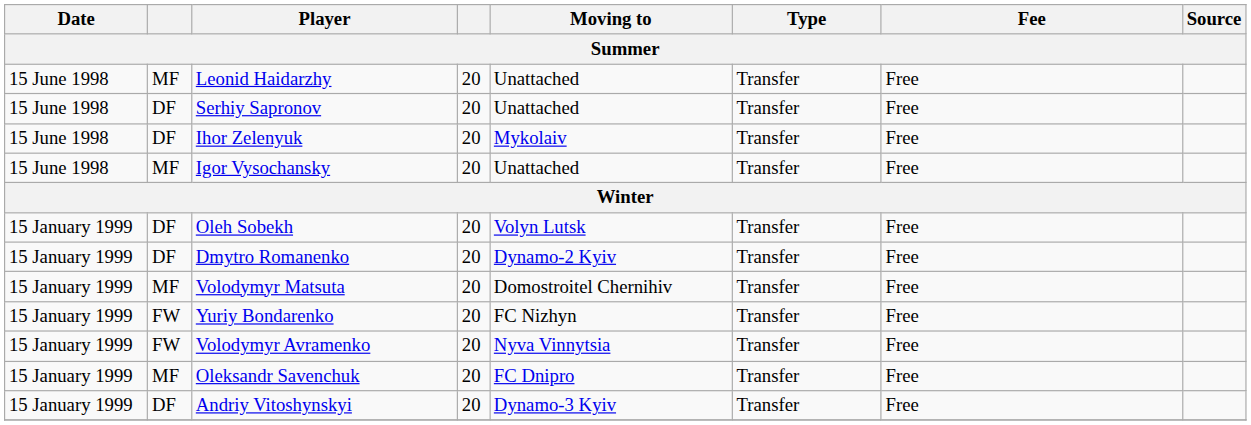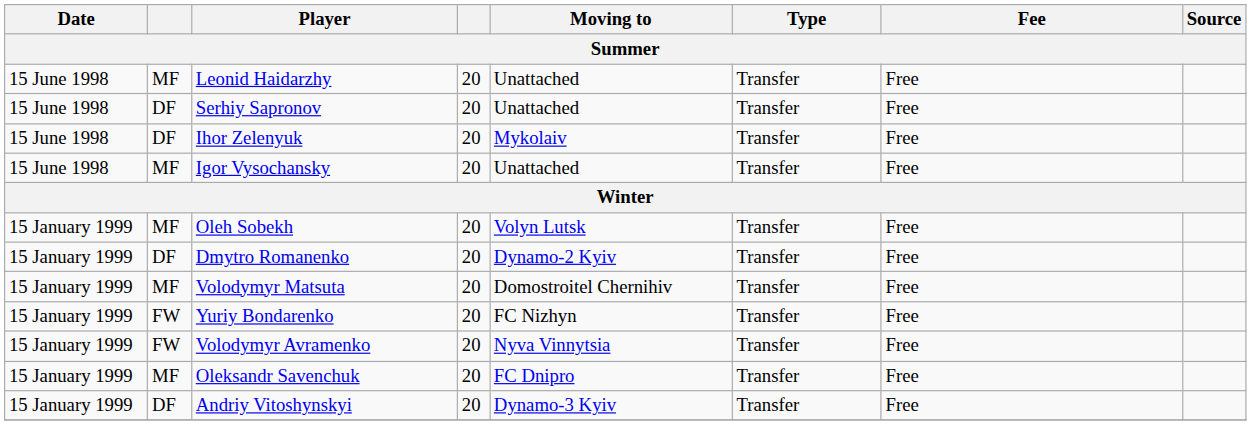Oleh Sobekh | column 2: DF -> MF
